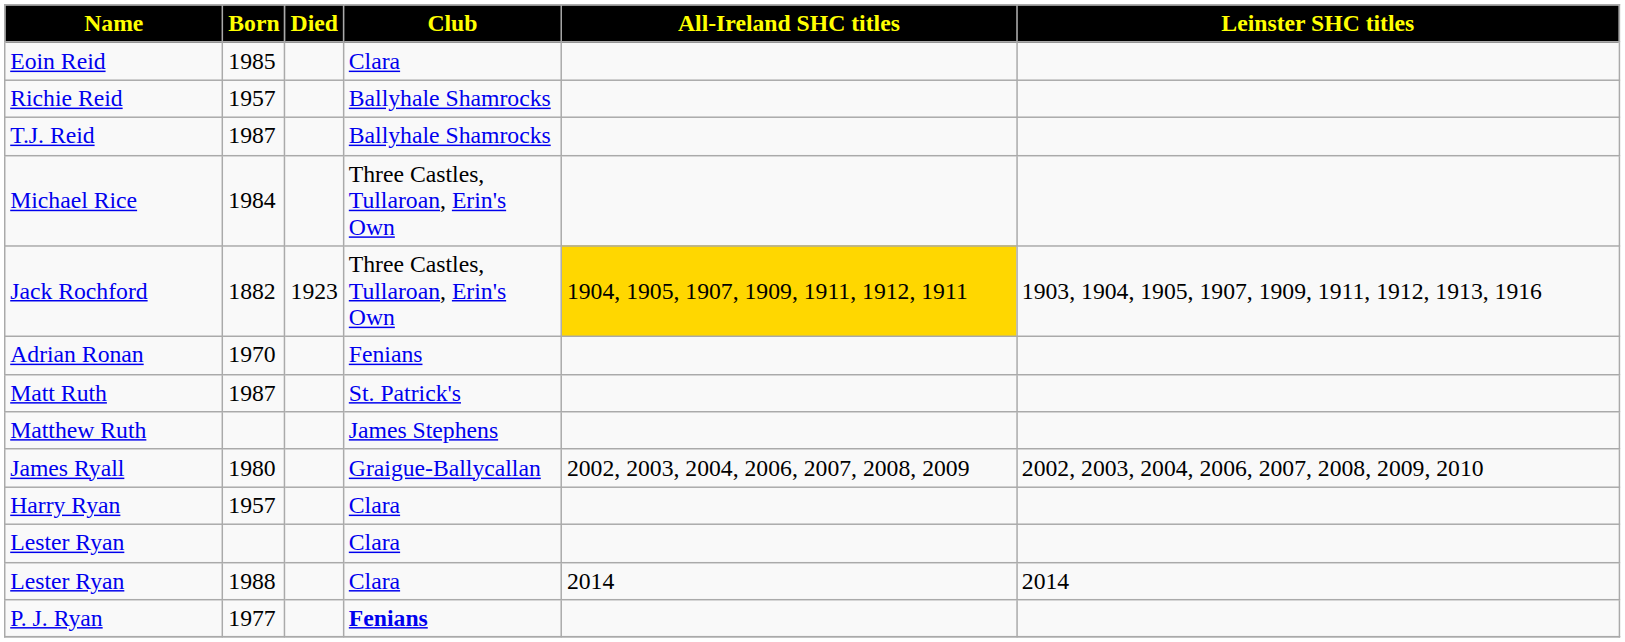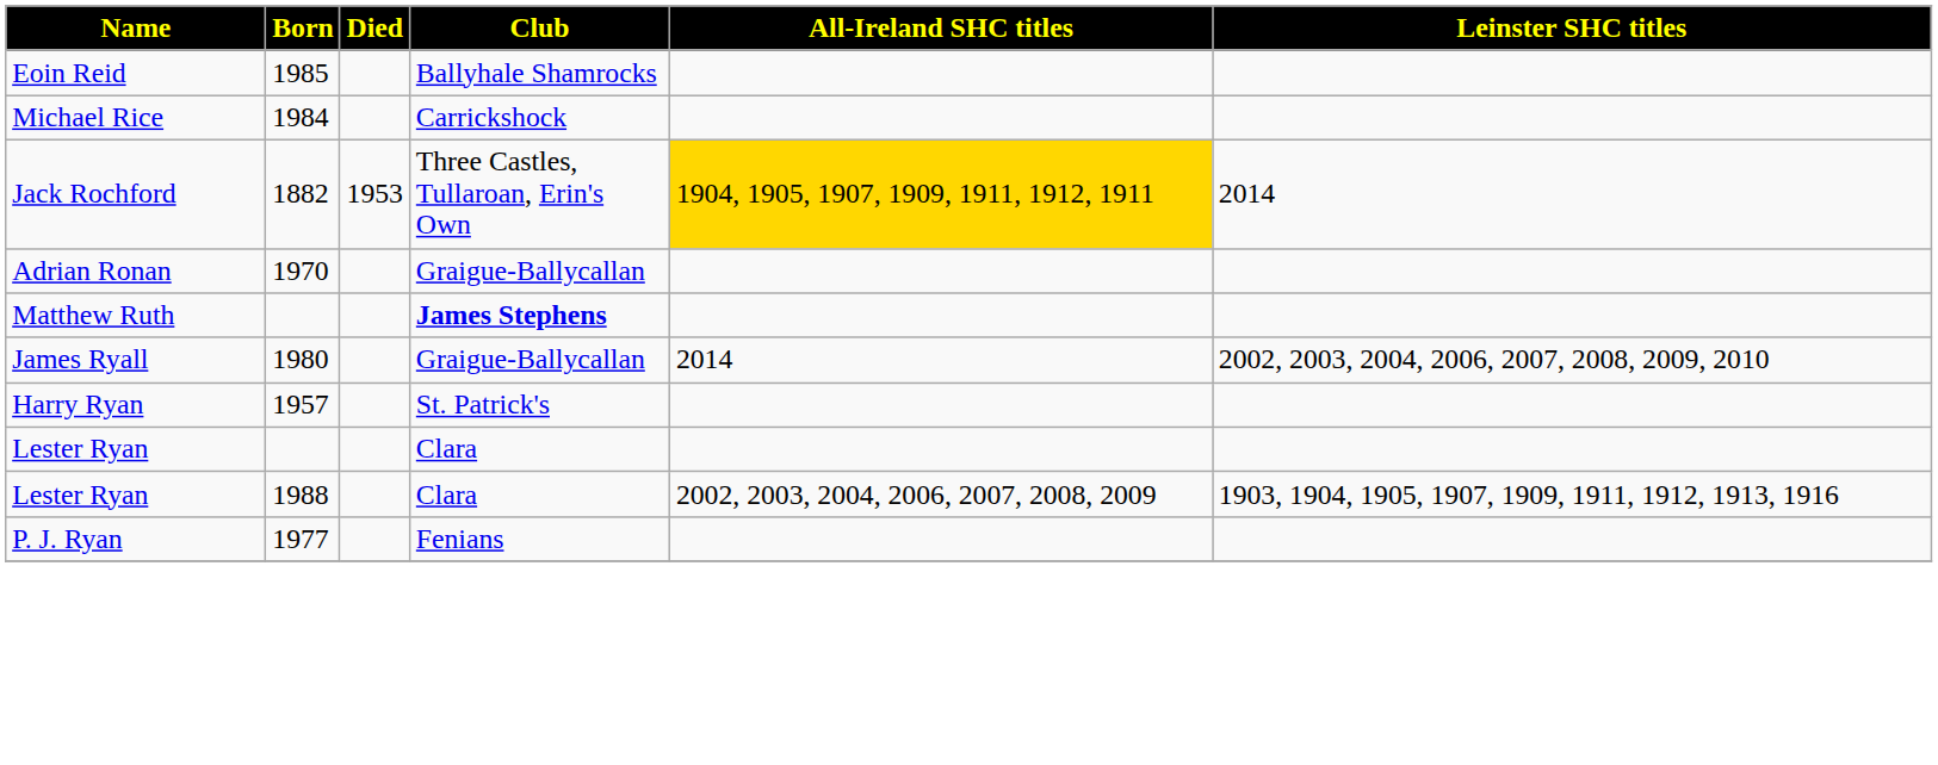Eoin Reid | Club: Clara -> Ballyhale Shamrocks
- row: Richie Reid | 1957 | Ballyhale Shamrocks
- row: T.J. Reid | 1987 | Ballyhale Shamrocks
Michael Rice | Club: Three Castles, Tullaroan, Erin's Own -> Carrickshock
Jack Rochford | Died: 1923 -> 1953
Jack Rochford | Leinster SHC titles: 1903, 1904, 1905, 1907, 1909, 1911, 1912, 1913, 1916 -> 2014
Adrian Ronan | Club: Fenians -> Graigue-Ballycallan
- row: Matt Ruth | 1987 | St. Patrick's
Matthew Ruth | Club: normal -> bold
James Ryall | All-Ireland SHC titles: 2002, 2003, 2004, 2006, 2007, 2008, 2009 -> 2014
Harry Ryan | Club: Clara -> St. Patrick's
Lester Ryan / 1988 | All-Ireland SHC titles: 2014 -> 2002, 2003, 2004, 2006, 2007, 2008, 2009
Lester Ryan / 1988 | Leinster SHC titles: 2014 -> 1903, 1904, 1905, 1907, 1909, 1911, 1912, 1913, 1916
P. J. Ryan | Club: bold -> normal
